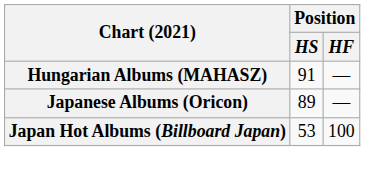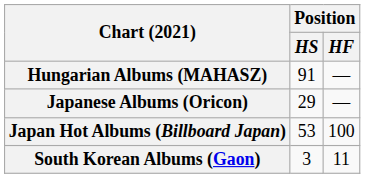Japanese Albums (Oricon) | Position / HS: 89 -> 29
+ row: South Korean Albums (Gaon) | 3 | 11
